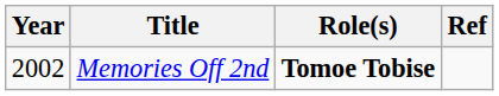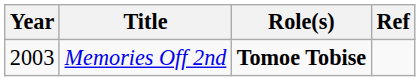Memories Off 2nd | Year: 2002 -> 2003
